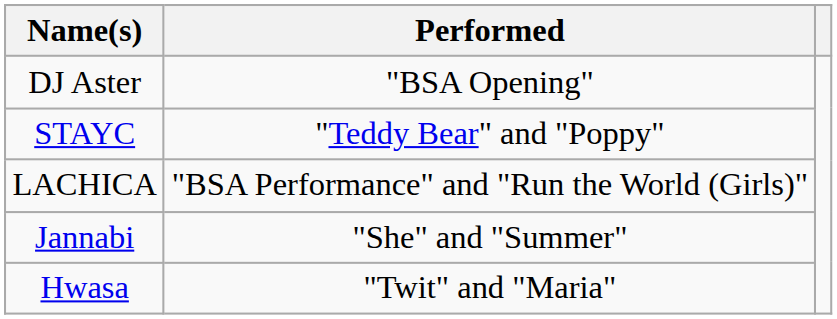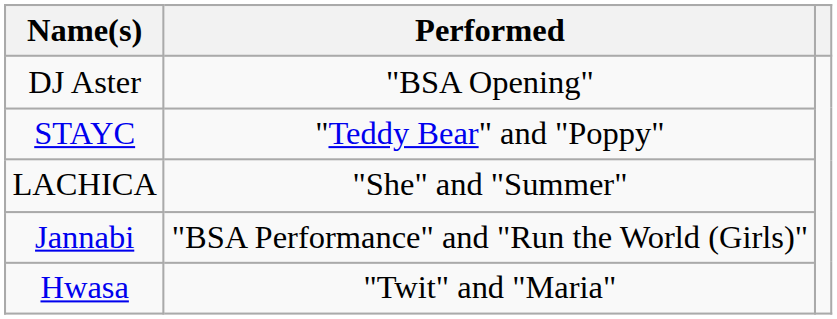LACHICA | Performed: "BSA Performance" and "Run the World (Girls)" -> "She" and "Summer"
Jannabi | Performed: "She" and "Summer" -> "BSA Performance" and "Run the World (Girls)"
